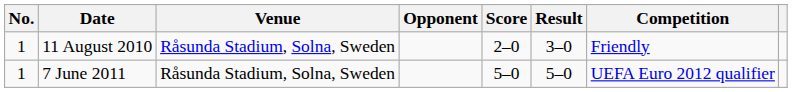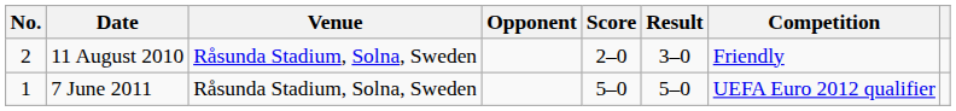11 August 2010 | No.: 1 -> 2
